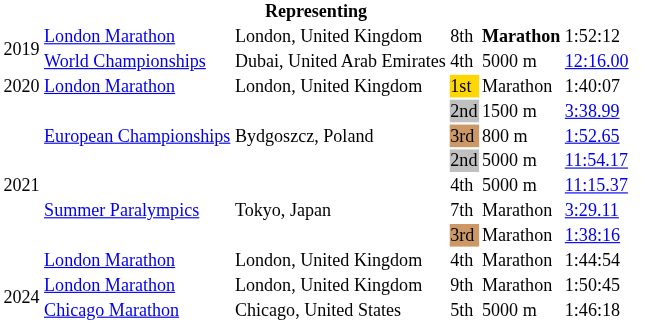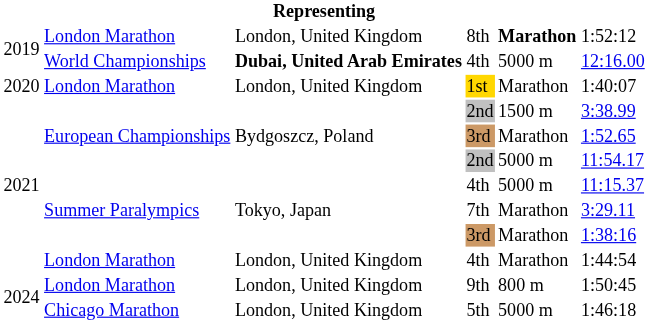World Championships / 4th | column 3: normal -> bold
European Championships / 3rd | column 5: 800 m -> Marathon
9th | column 5: Marathon -> 800 m
5th | column 3: Chicago, United States -> London, United Kingdom
